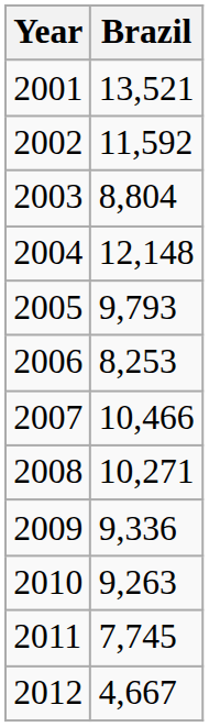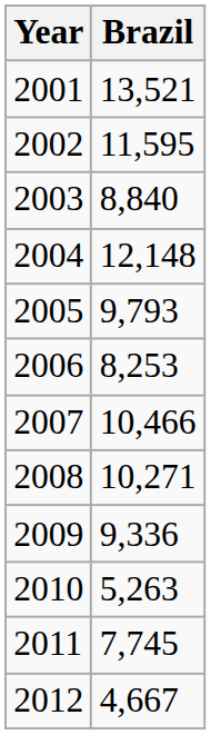2002 | Brazil: 11,592 -> 11,595
2003 | Brazil: 8,804 -> 8,840
2010 | Brazil: 9,263 -> 5,263
